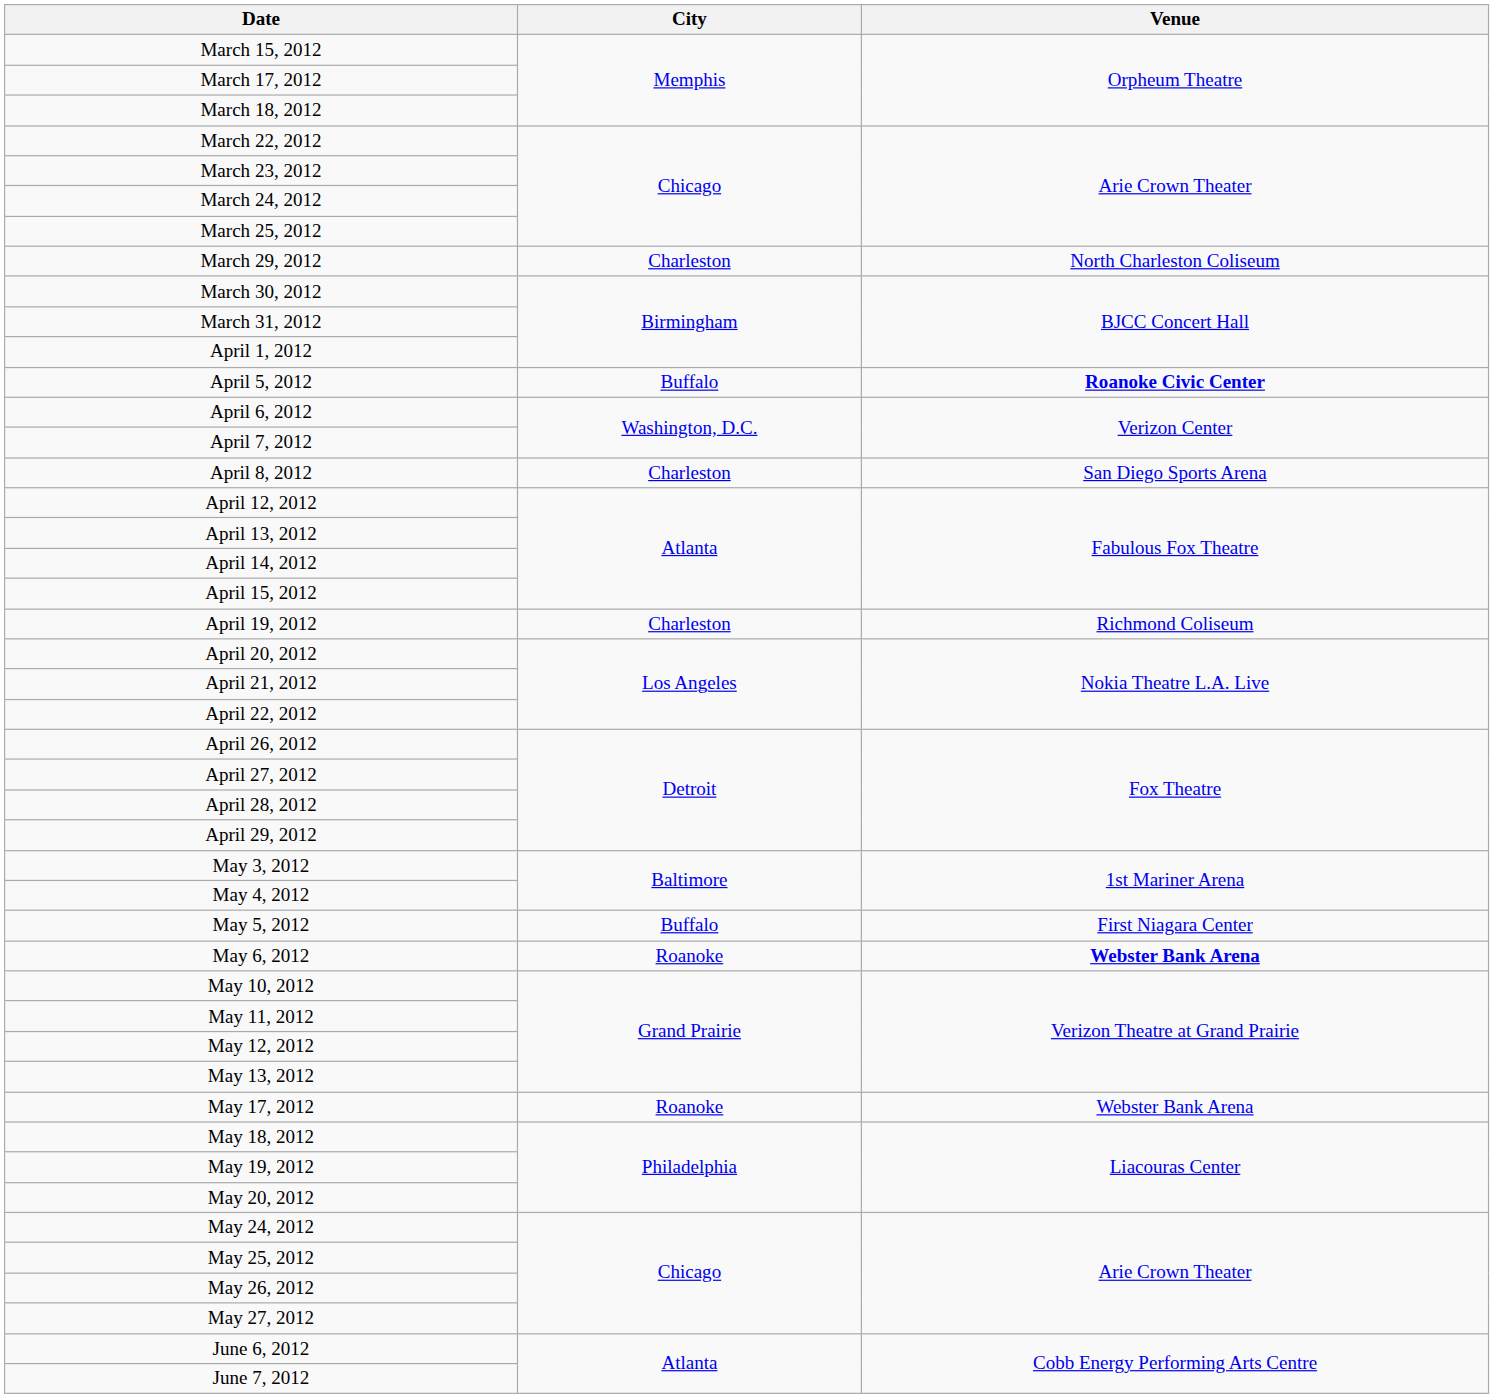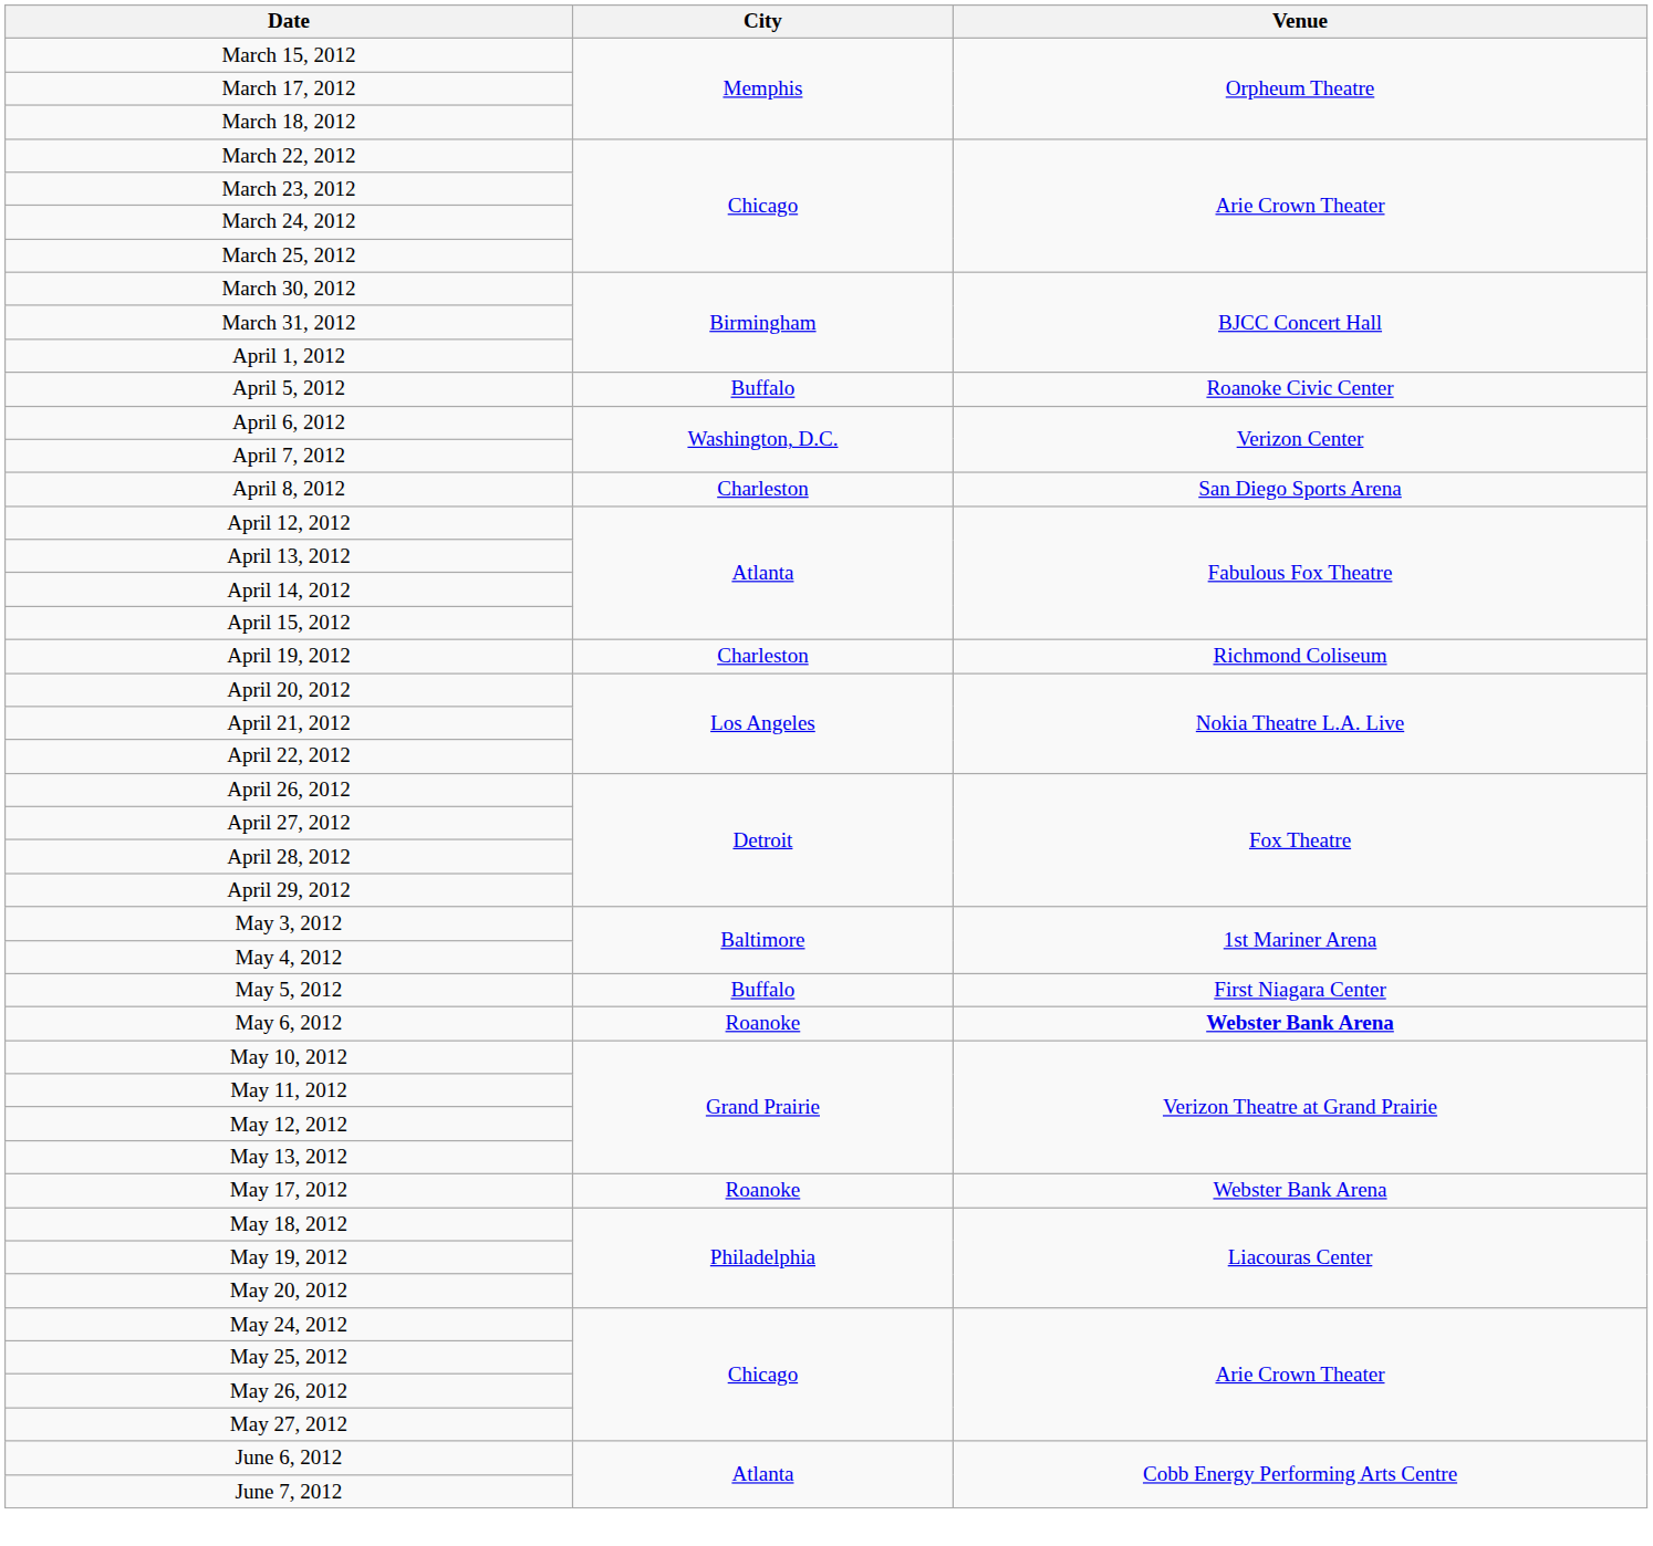- row: March 29, 2012 | Charleston | North Charleston Coliseum
April 5, 2012 | Venue: bold -> normal
